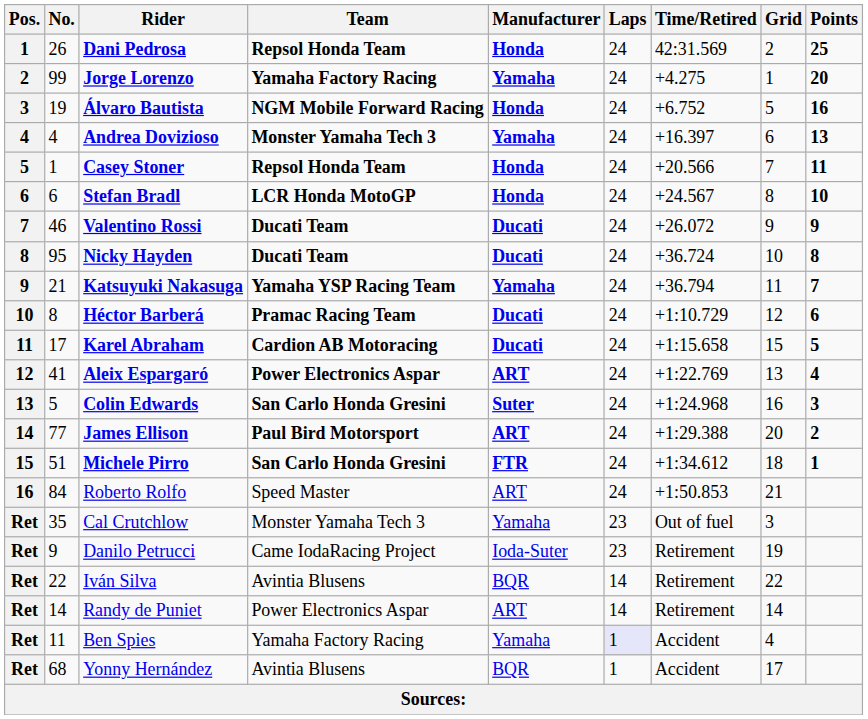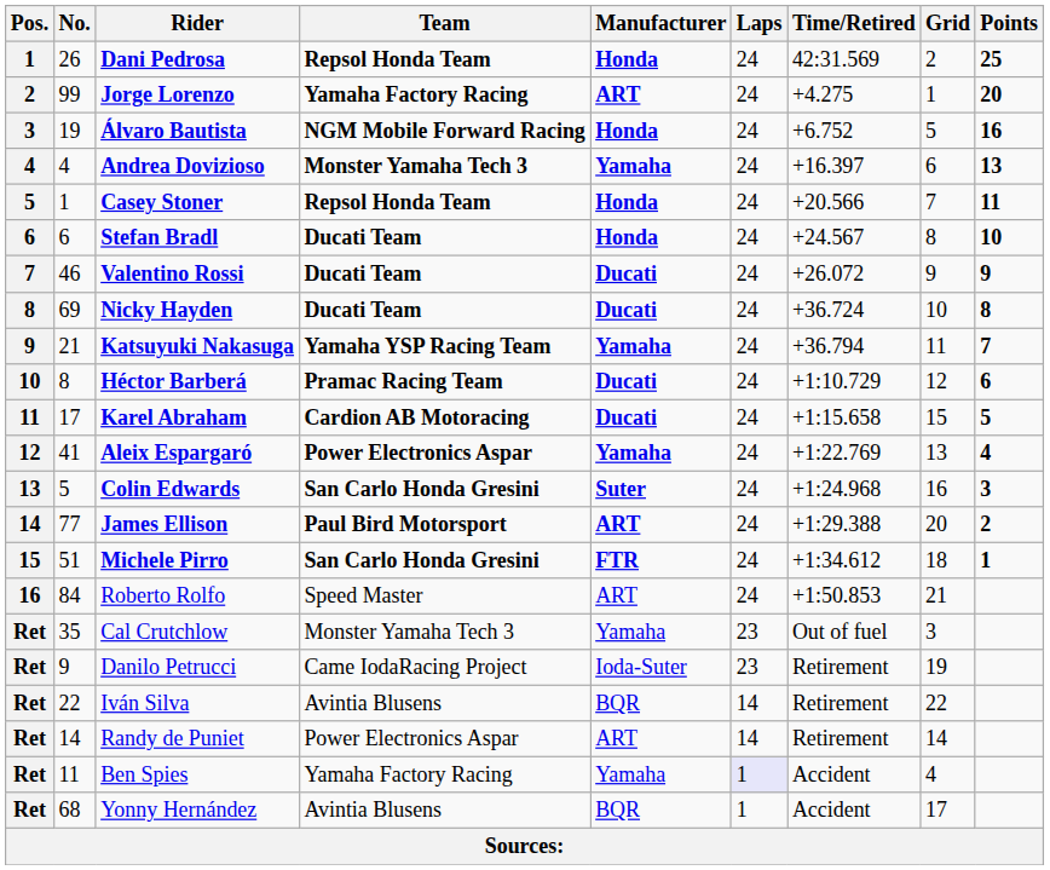Jorge Lorenzo | Manufacturer: Yamaha -> ART
Stefan Bradl | Team: LCR Honda MotoGP -> Ducati Team
Nicky Hayden | No.: 95 -> 69
Aleix Espargaró | Manufacturer: ART -> Yamaha
